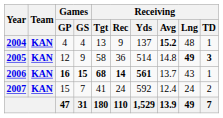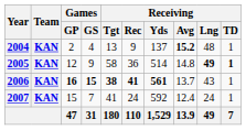2004 | Games / GP: 4 -> 2
2005 | Receiving / TD: 3 -> 1
2006 | Receiving / Tgt: 68 -> 38
2006 | Receiving / Rec: 14 -> 41
2007 | Receiving / TD: 2 -> 1
